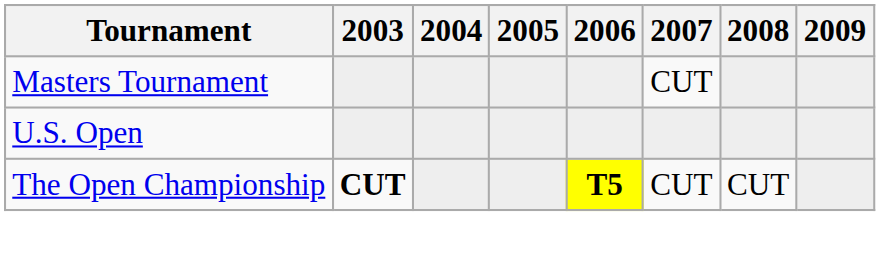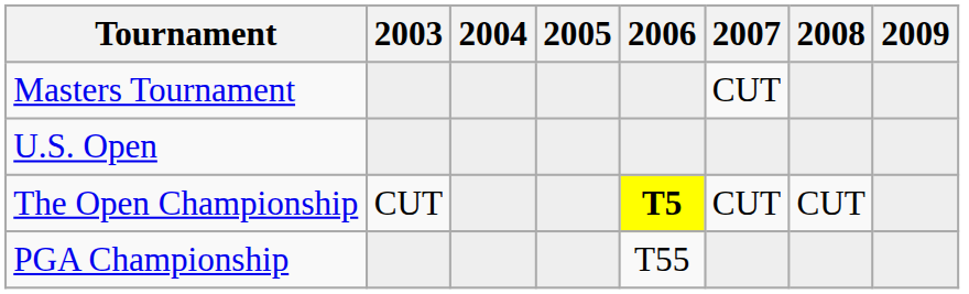The Open Championship | 2003: bold -> normal
+ row: PGA Championship | T55
